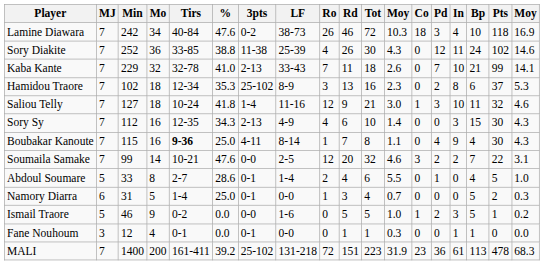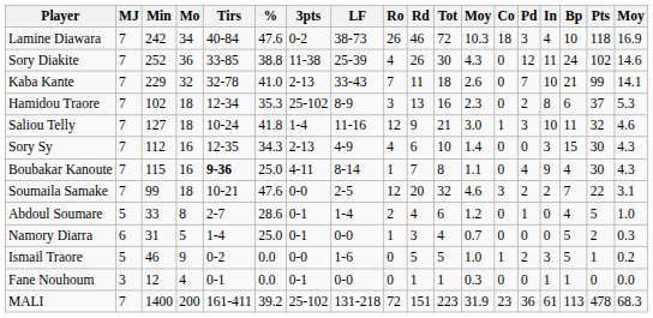Soumaila Samake | Mo: 14 -> 18
Abdoul Soumare | column 12: 5.5 -> 1.2
